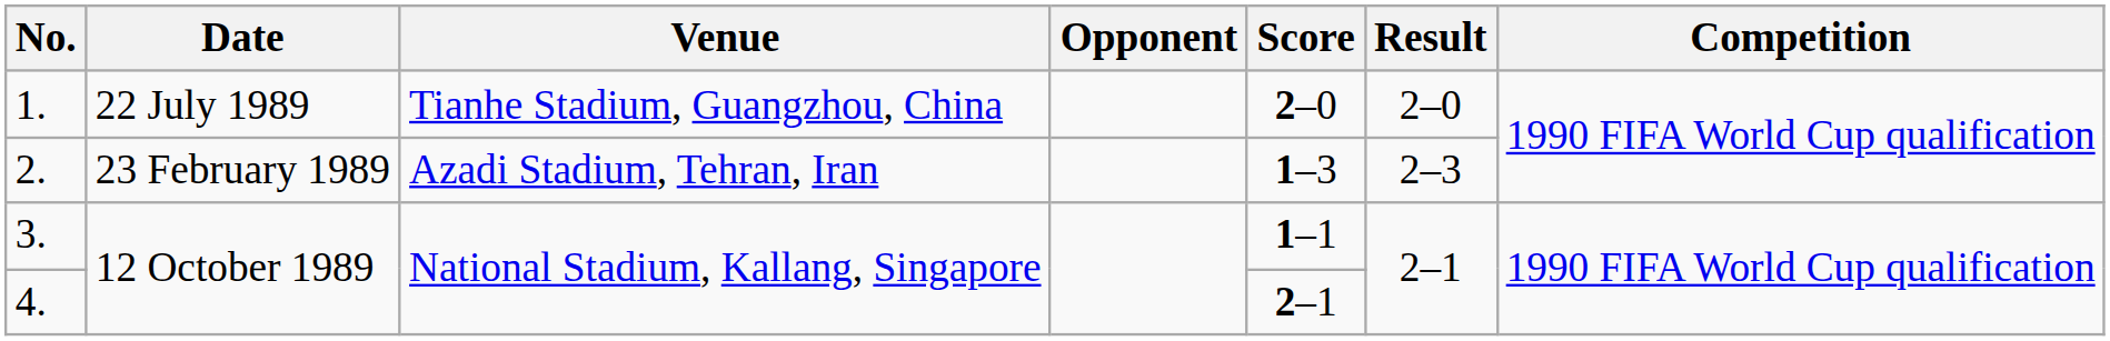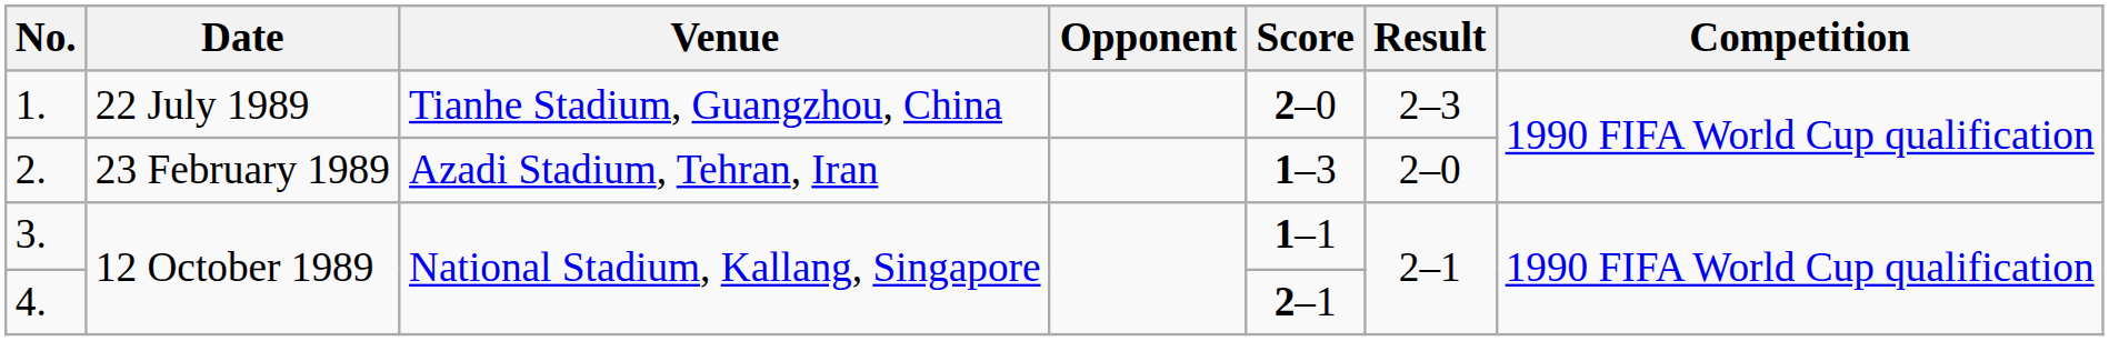1. | Result: 2–0 -> 2–3
2. | Result: 2–3 -> 2–0
